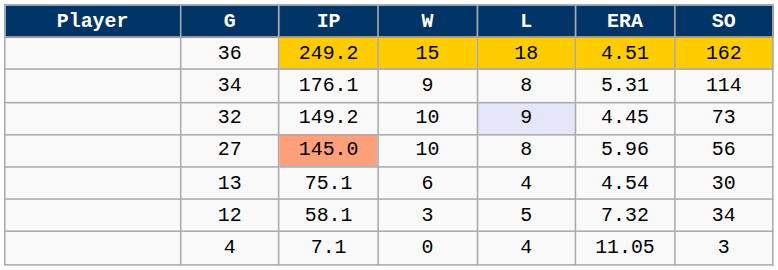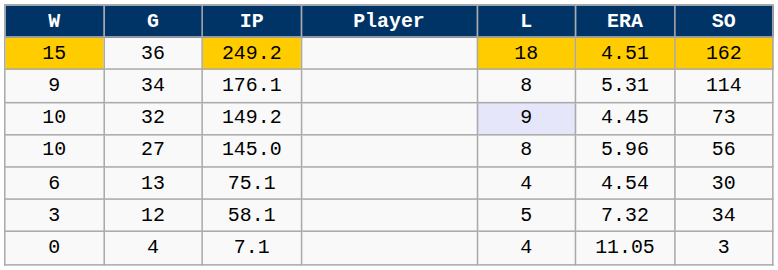columns swapped: Player <-> W
27 | IP: lightsalmon background -> no background
